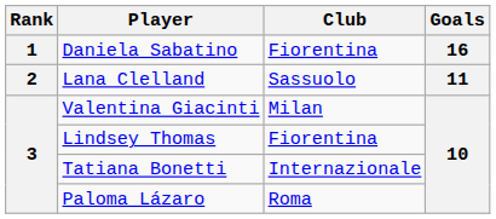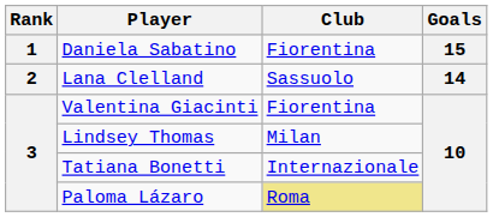Daniela Sabatino | Goals: 16 -> 15
Lana Clelland | Goals: 11 -> 14
Valentina Giacinti | Club: Milan -> Fiorentina
Lindsey Thomas | Club: Fiorentina -> Milan
Paloma Lázaro | Club: no background -> khaki background
